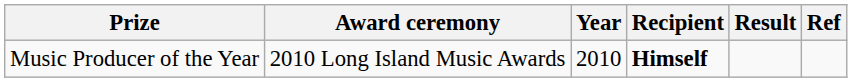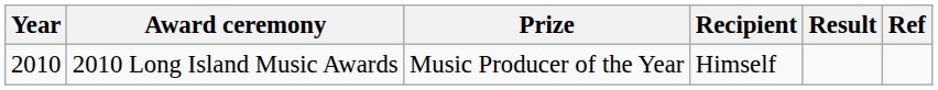columns swapped: Year <-> Prize
2010 Long Island Music Awards | Recipient: bold -> normal
